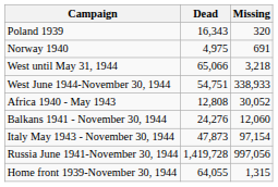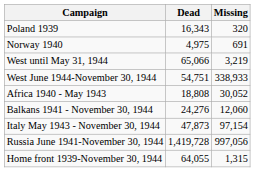West until May 31, 1944 | Missing: 3,218 -> 3,219
Africa 1940 - May 1943 | Dead: 12,808 -> 18,808
